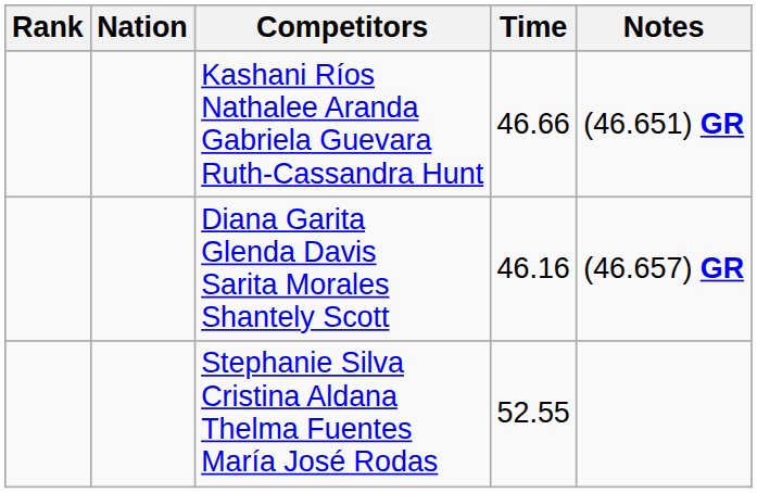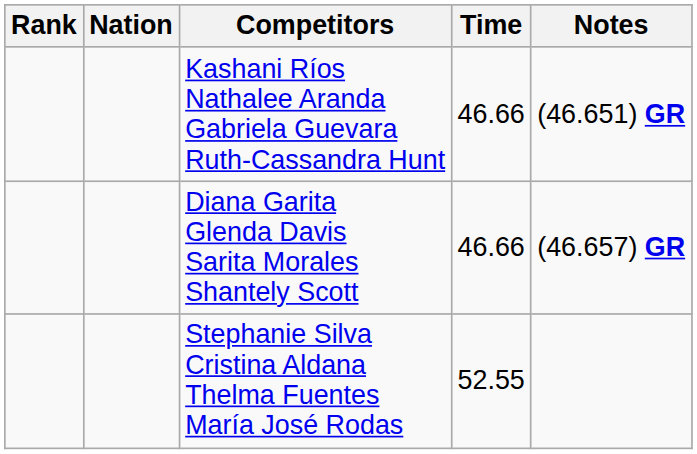Diana Garita Glenda Davis Sarita Morales Shantely Scott | Time: 46.16 -> 46.66
